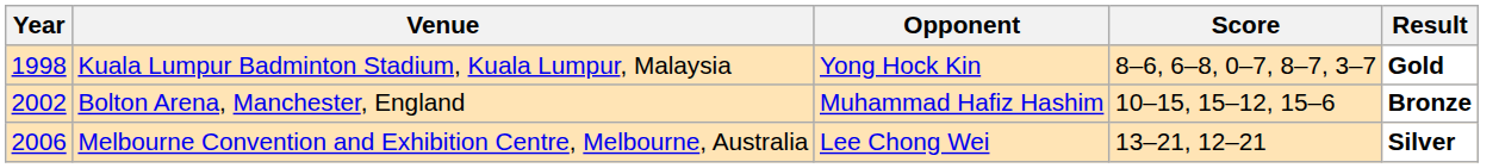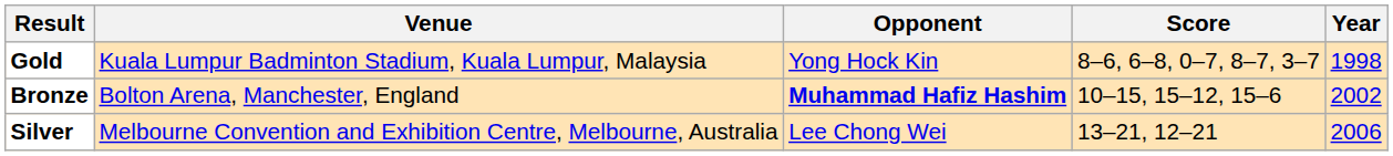columns swapped: Year <-> Result
Bolton Arena, Manchester, England | Opponent: normal -> bold
